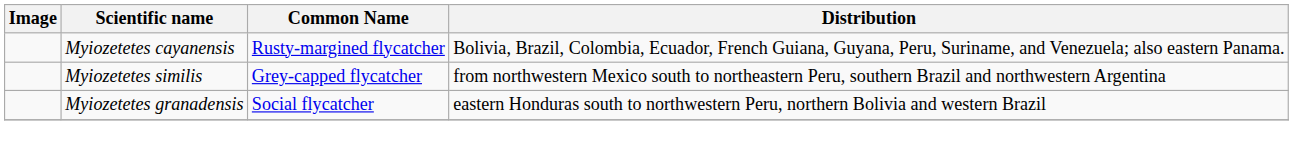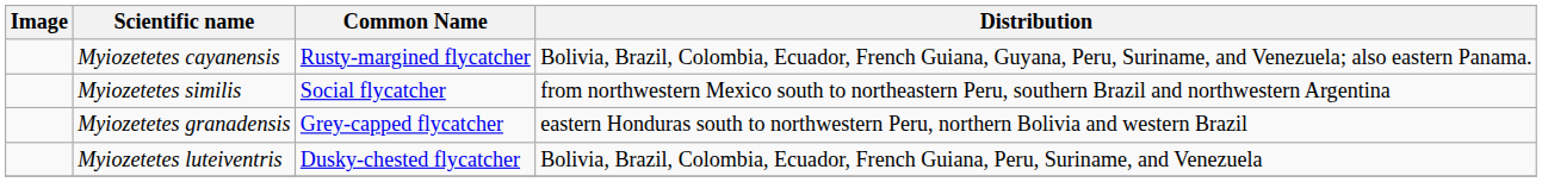Myiozetetes similis | Common Name: Grey-capped flycatcher -> Social flycatcher
Myiozetetes granadensis | Common Name: Social flycatcher -> Grey-capped flycatcher
+ row: Myiozetetes luteiventris | Dusky-chested flycatcher | Bolivia, Brazil, Colombia, Ecuador, French Guiana, Peru, Suriname, and Venezuela
